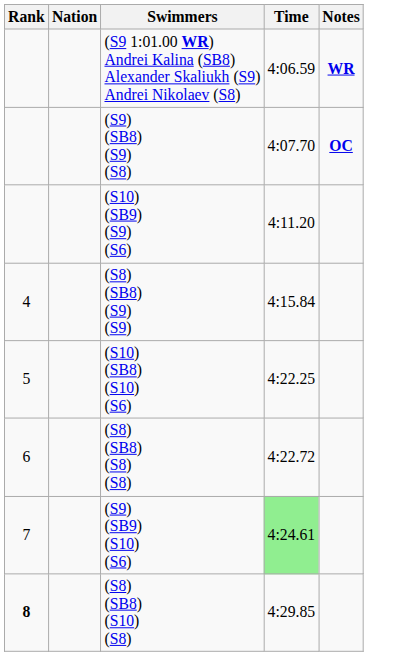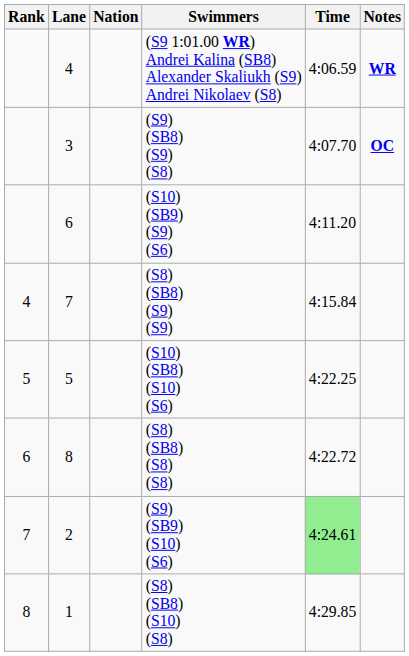+ column: Lane | 4 | 3 | 6 | 7 | 5 | 8 | 2 | 1
(S8) (SB8) (S10) (S8) | Rank: bold -> normal
